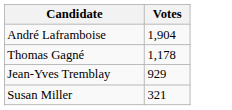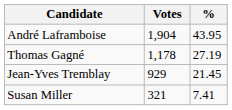+ column: % | 43.95 | 27.19 | 21.45 | 7.41
